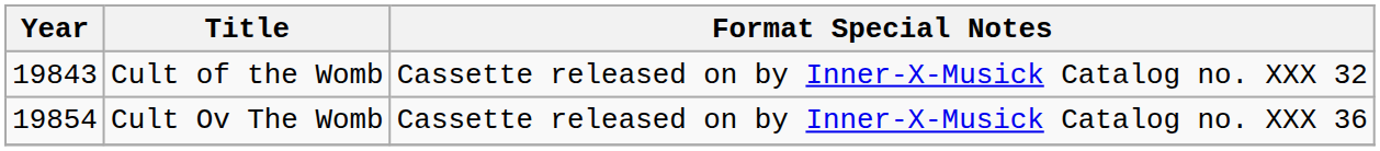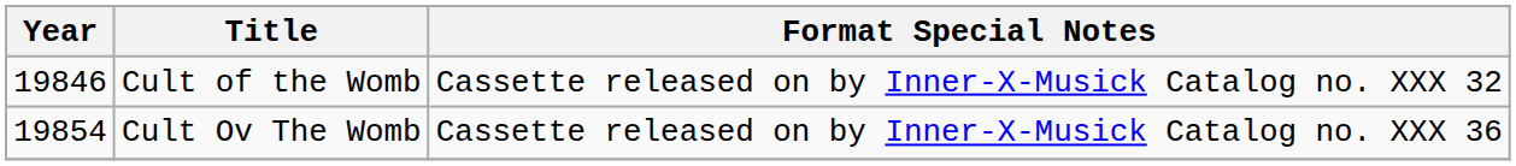Cult of the Womb | Year: 19843 -> 19846
